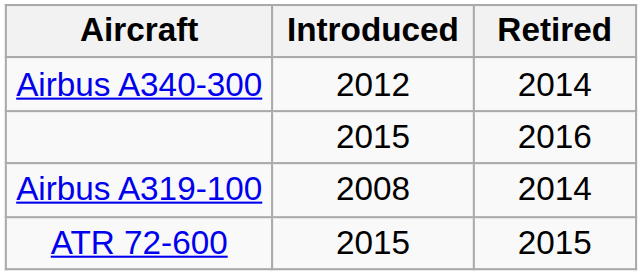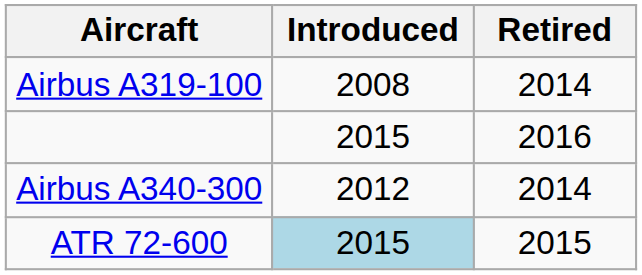rows swapped: Airbus A319-100 <-> Airbus A340-300
ATR 72-600 | Introduced: no background -> lightblue background
